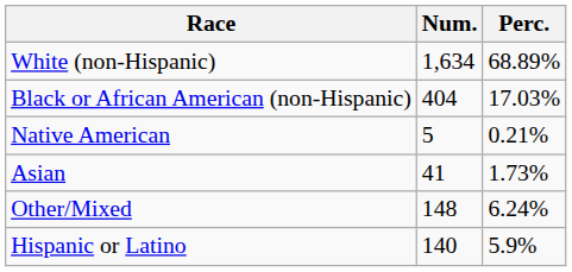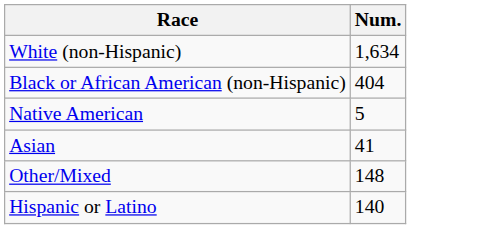- column: Perc. | 68.89% | 17.03% | 0.21% | 1.73% | 6.24% | 5.9%
